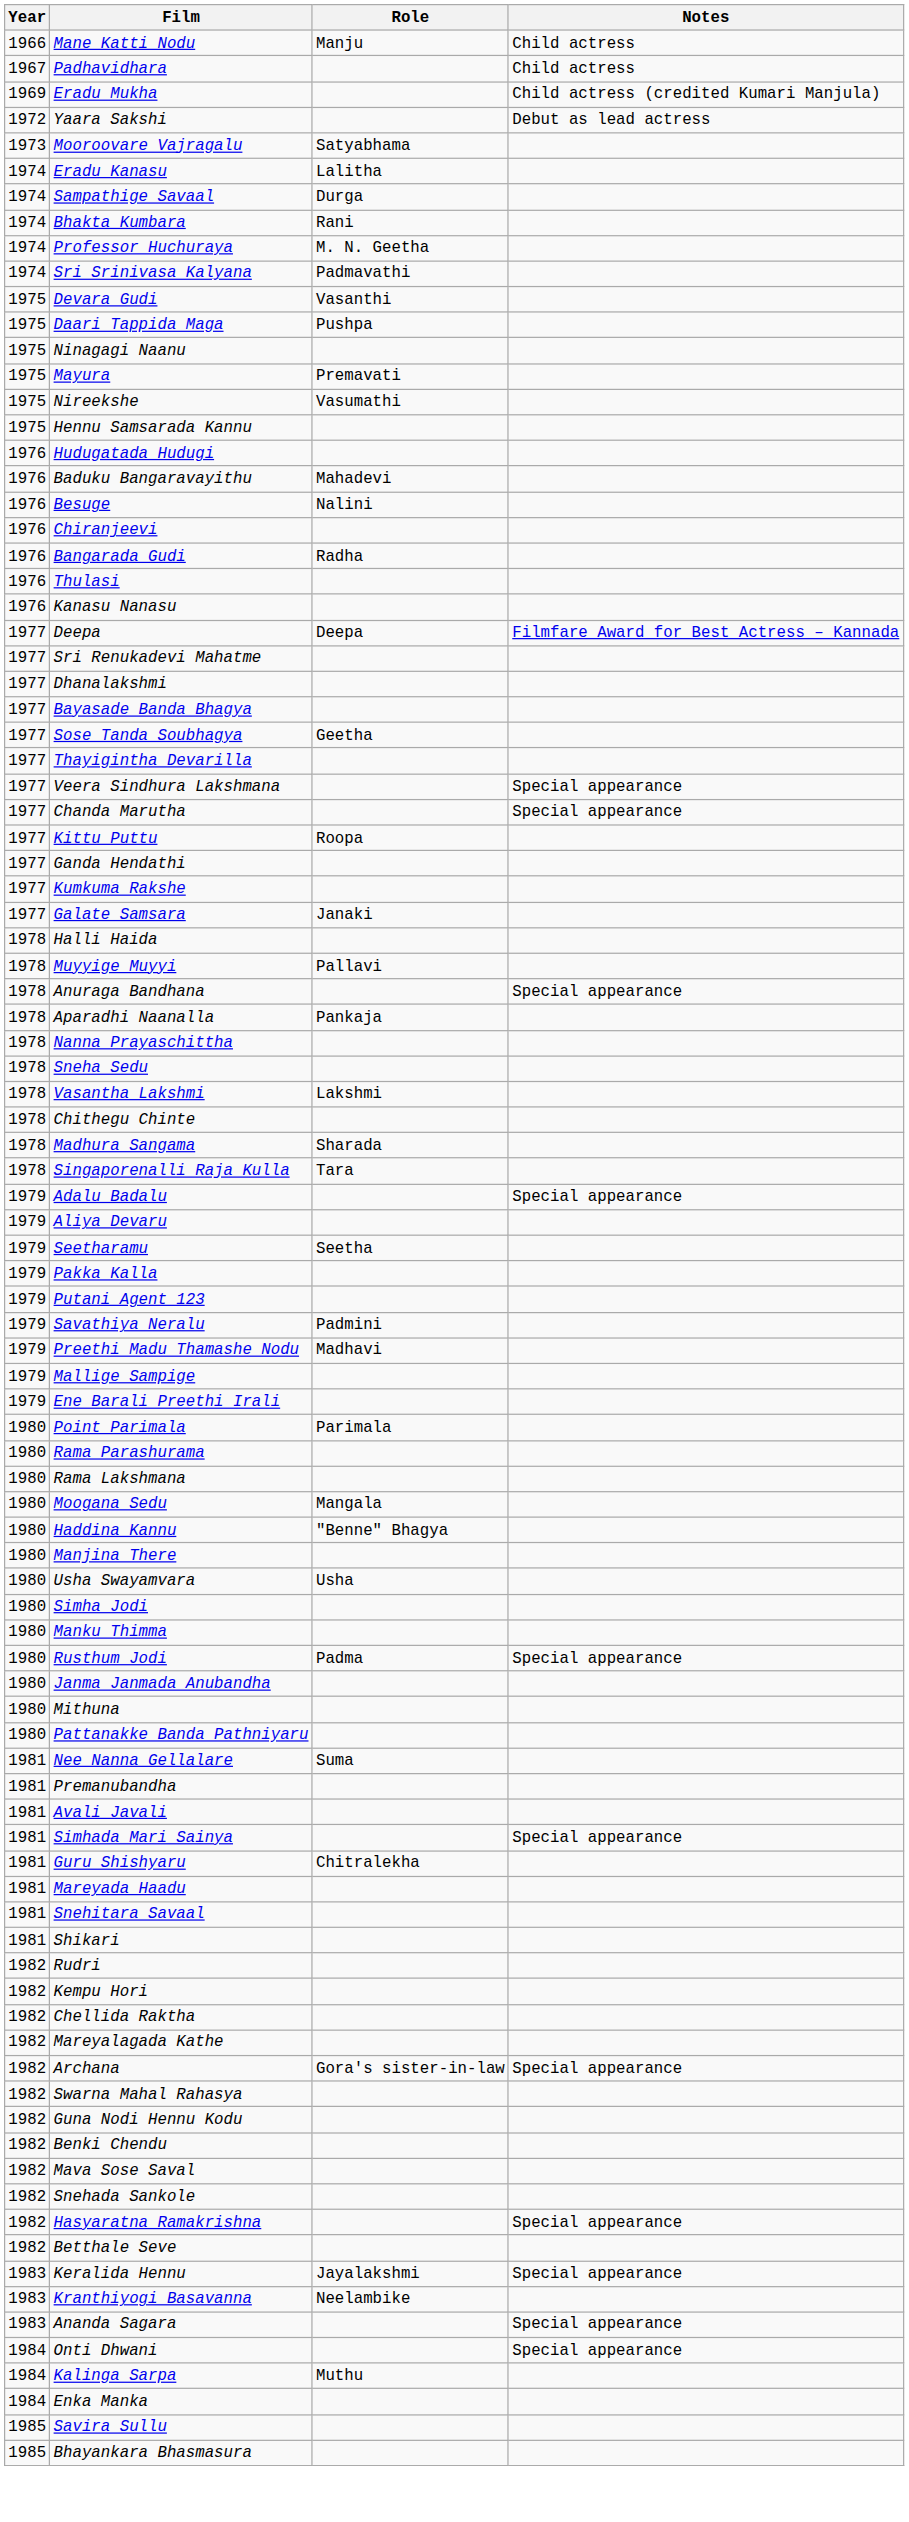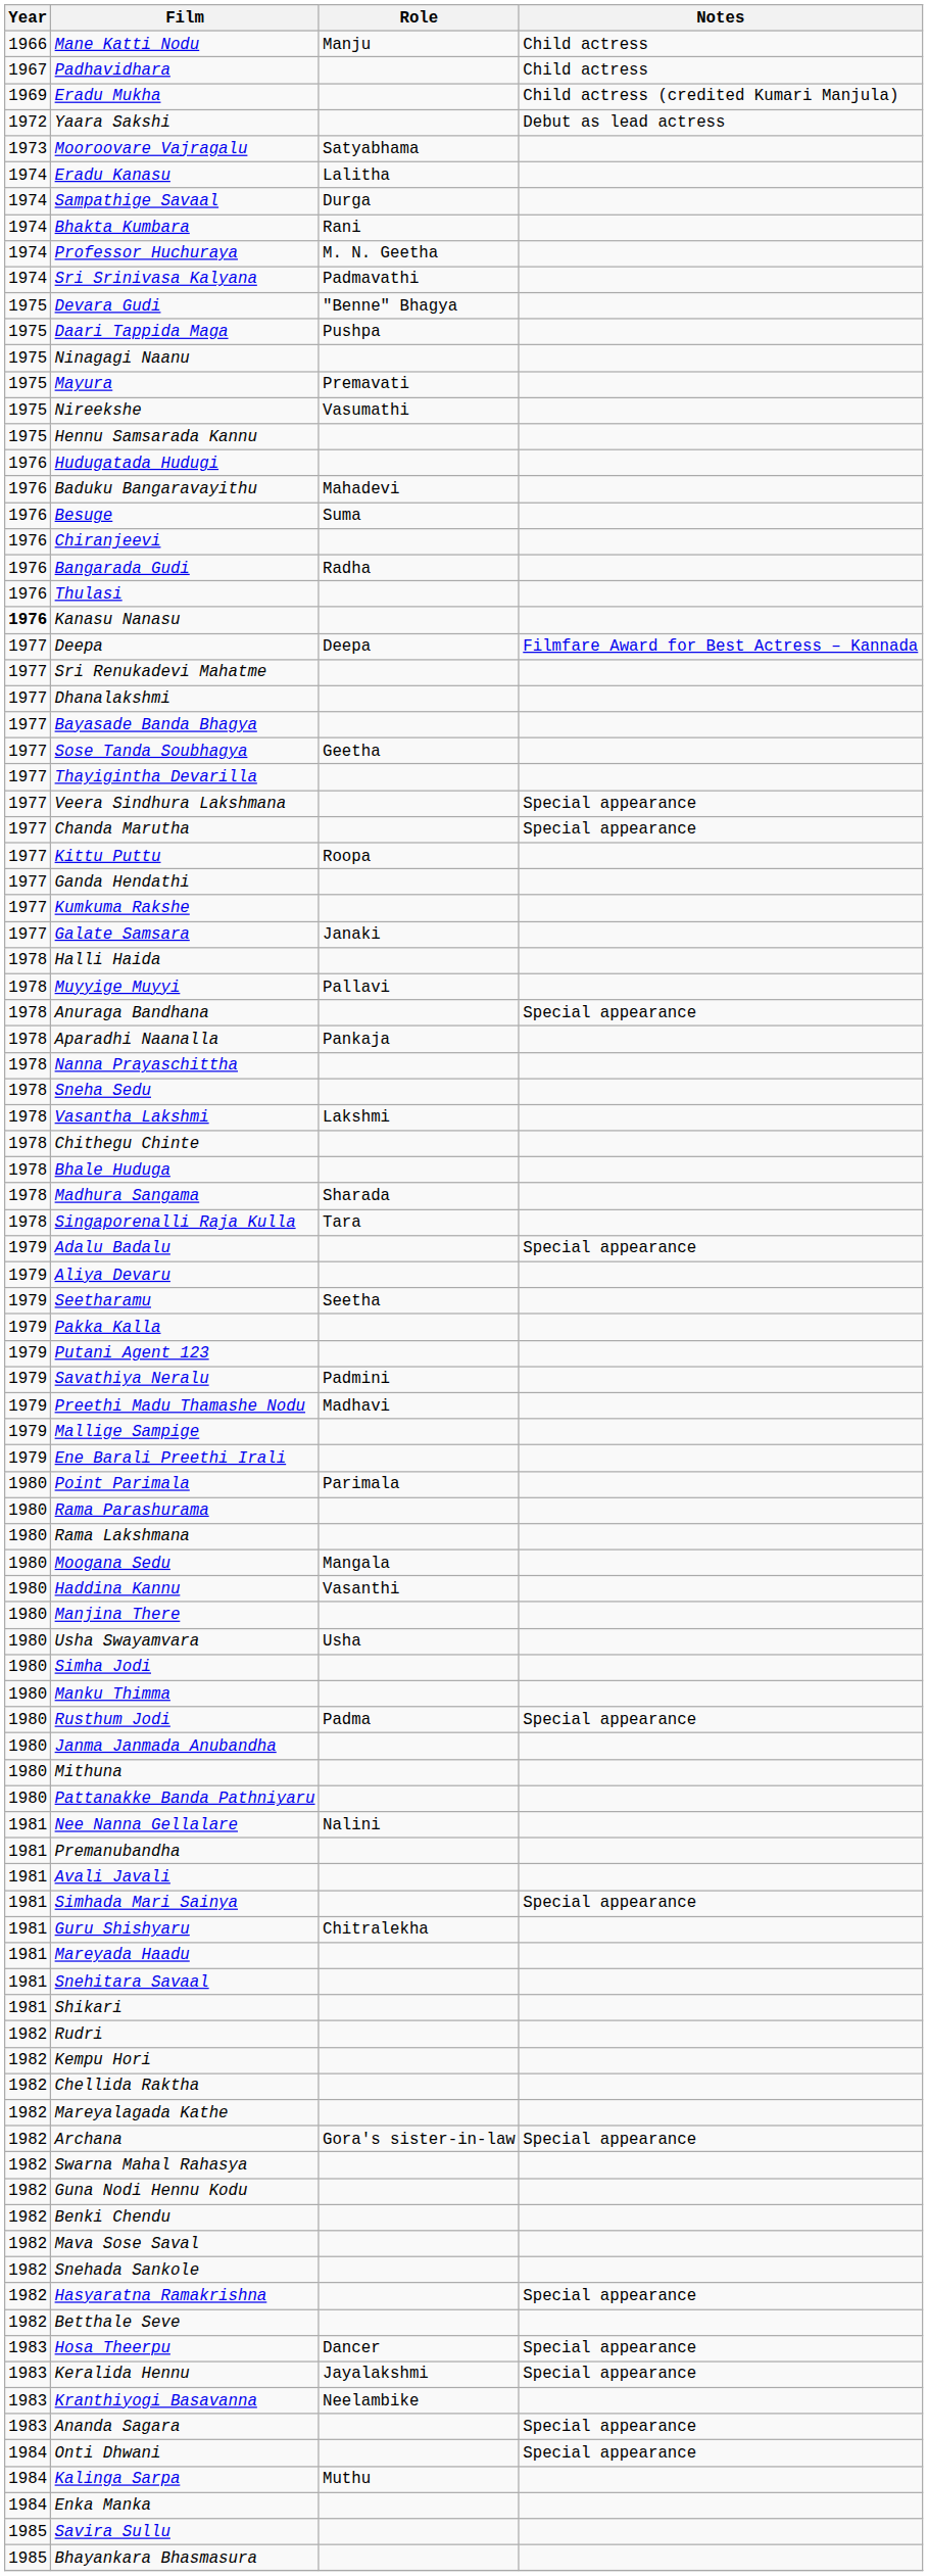Devara Gudi | Role: Vasanthi -> "Benne" Bhagya
Besuge | Role: Nalini -> Suma
Kanasu Nanasu | Year: normal -> bold
+ row: 1978 | Bhale Huduga
Haddina Kannu | Role: "Benne" Bhagya -> Vasanthi
Nee Nanna Gellalare | Role: Suma -> Nalini
+ row: 1983 | Hosa Theerpu | Dancer | Special appearance
